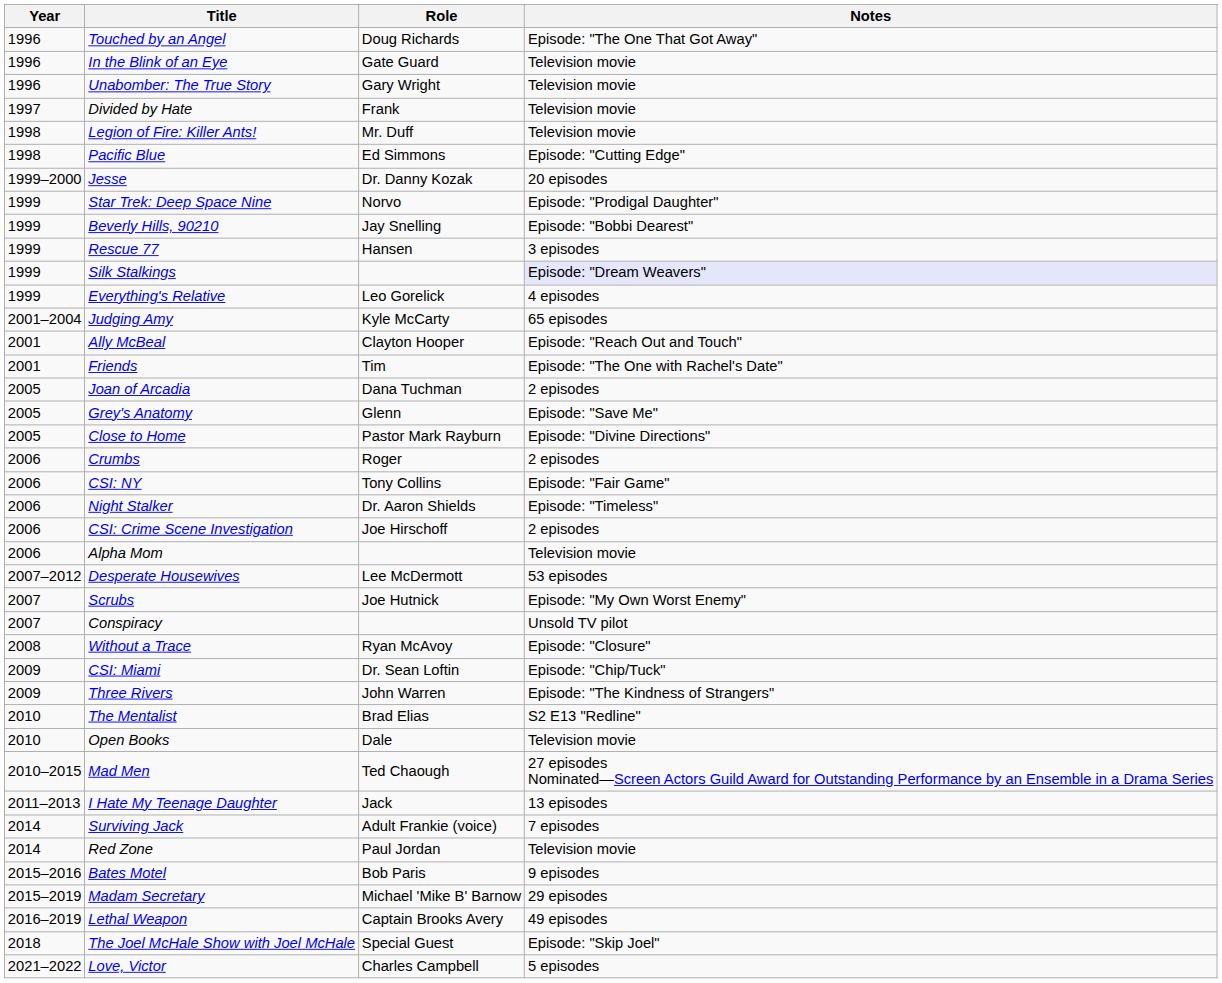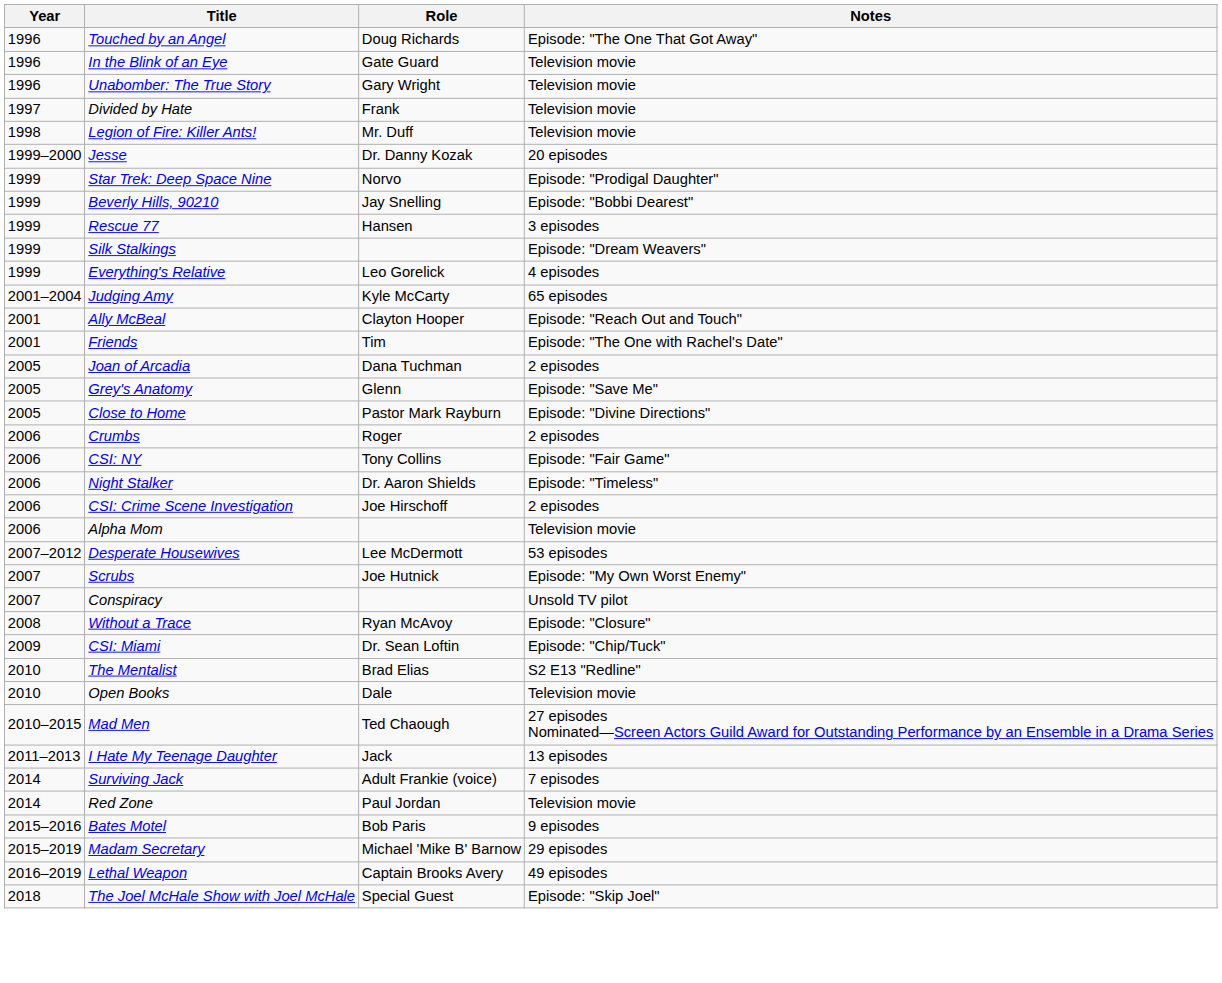- row: 1998 | Pacific Blue | Ed Simmons | Episode: "Cutting Edge"
Silk Stalkings | Notes: lavender background -> no background
- row: 2009 | Three Rivers | John Warren | Episode: "The Kindness of Strangers"
- row: 2021–2022 | Love, Victor | Charles Campbell | 5 episodes
